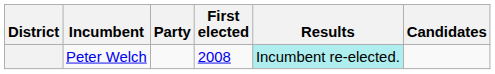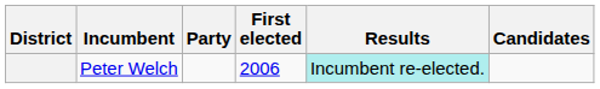Peter Welch | First elected: 2008 -> 2006
